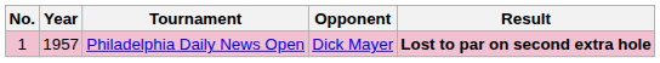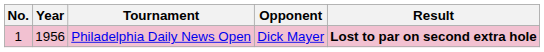Philadelphia Daily News Open | Year: 1957 -> 1956
